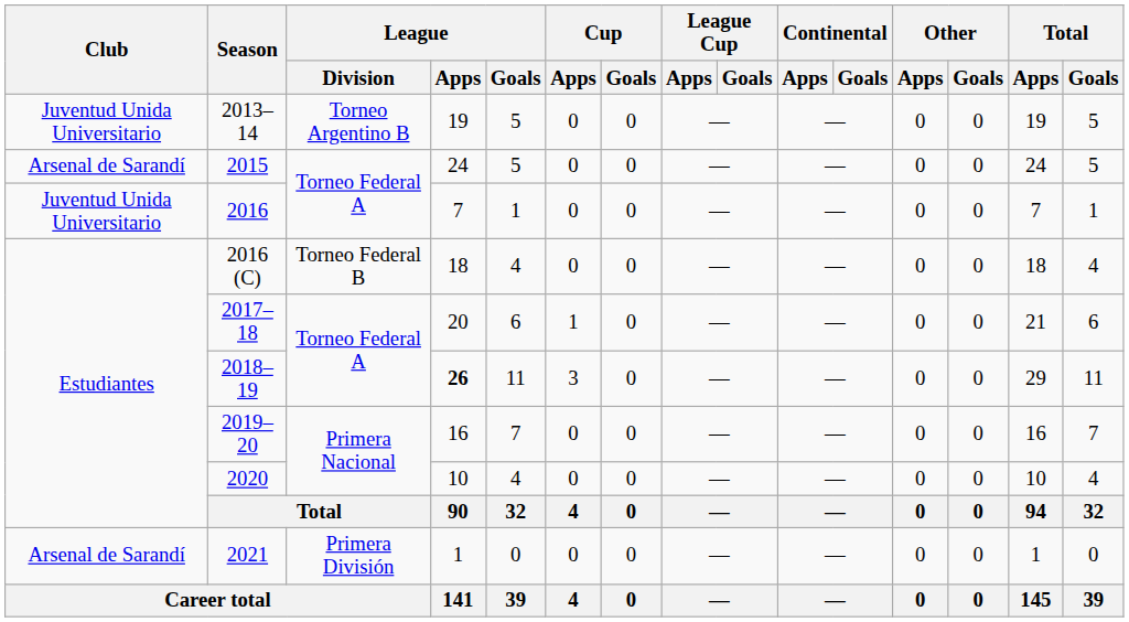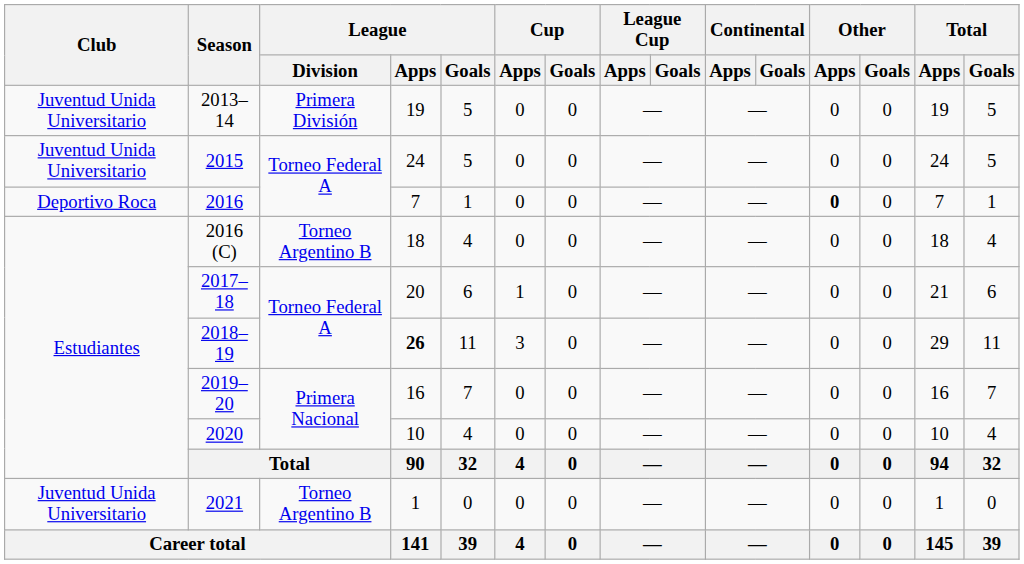2013–14 | League / Division: Torneo Argentino B -> Primera División
2015 | Club: Arsenal de Sarandí -> Juventud Unida Universitario
2016 | Club: Juventud Unida Universitario -> Deportivo Roca
2016 | Other / Apps: normal -> bold
2016 (C) | League / Division: Torneo Federal B -> Torneo Argentino B
2021 | Club: Arsenal de Sarandí -> Juventud Unida Universitario
2021 | League / Division: Primera División -> Torneo Argentino B
